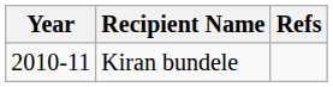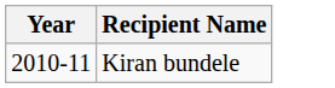- column: Refs
